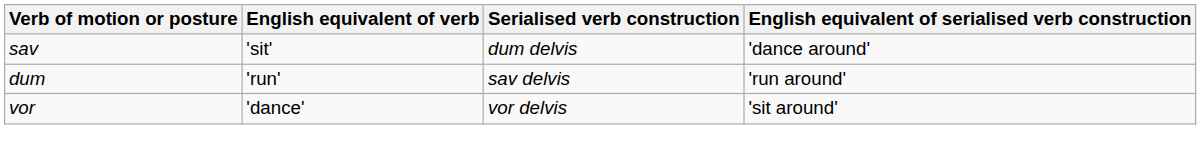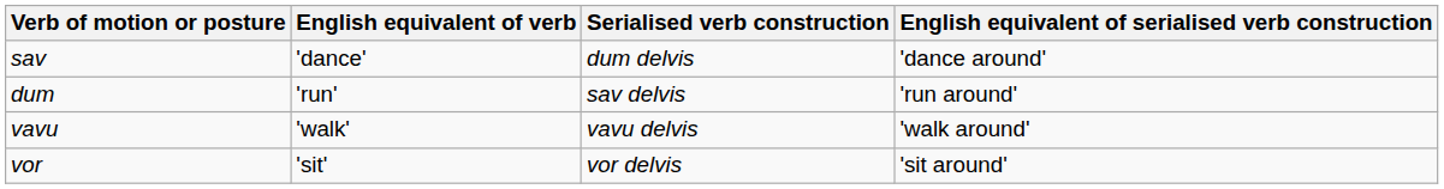sav | English equivalent of verb: 'sit' -> 'dance'
+ row: vavu | 'walk' | vavu delvis | 'walk around'
vor | English equivalent of verb: 'dance' -> 'sit'
